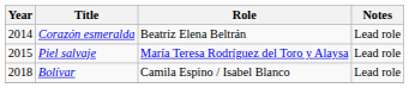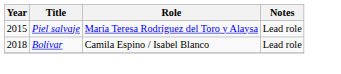- row: 2014 | Corazón esmeralda | Beatriz Elena Beltrán | Lead role
